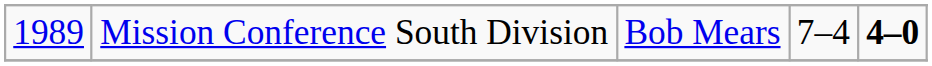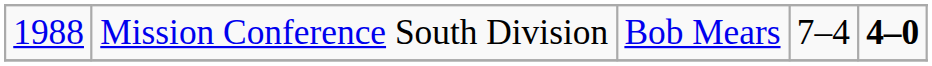Mission Conference South Division | column 1: 1989 -> 1988
